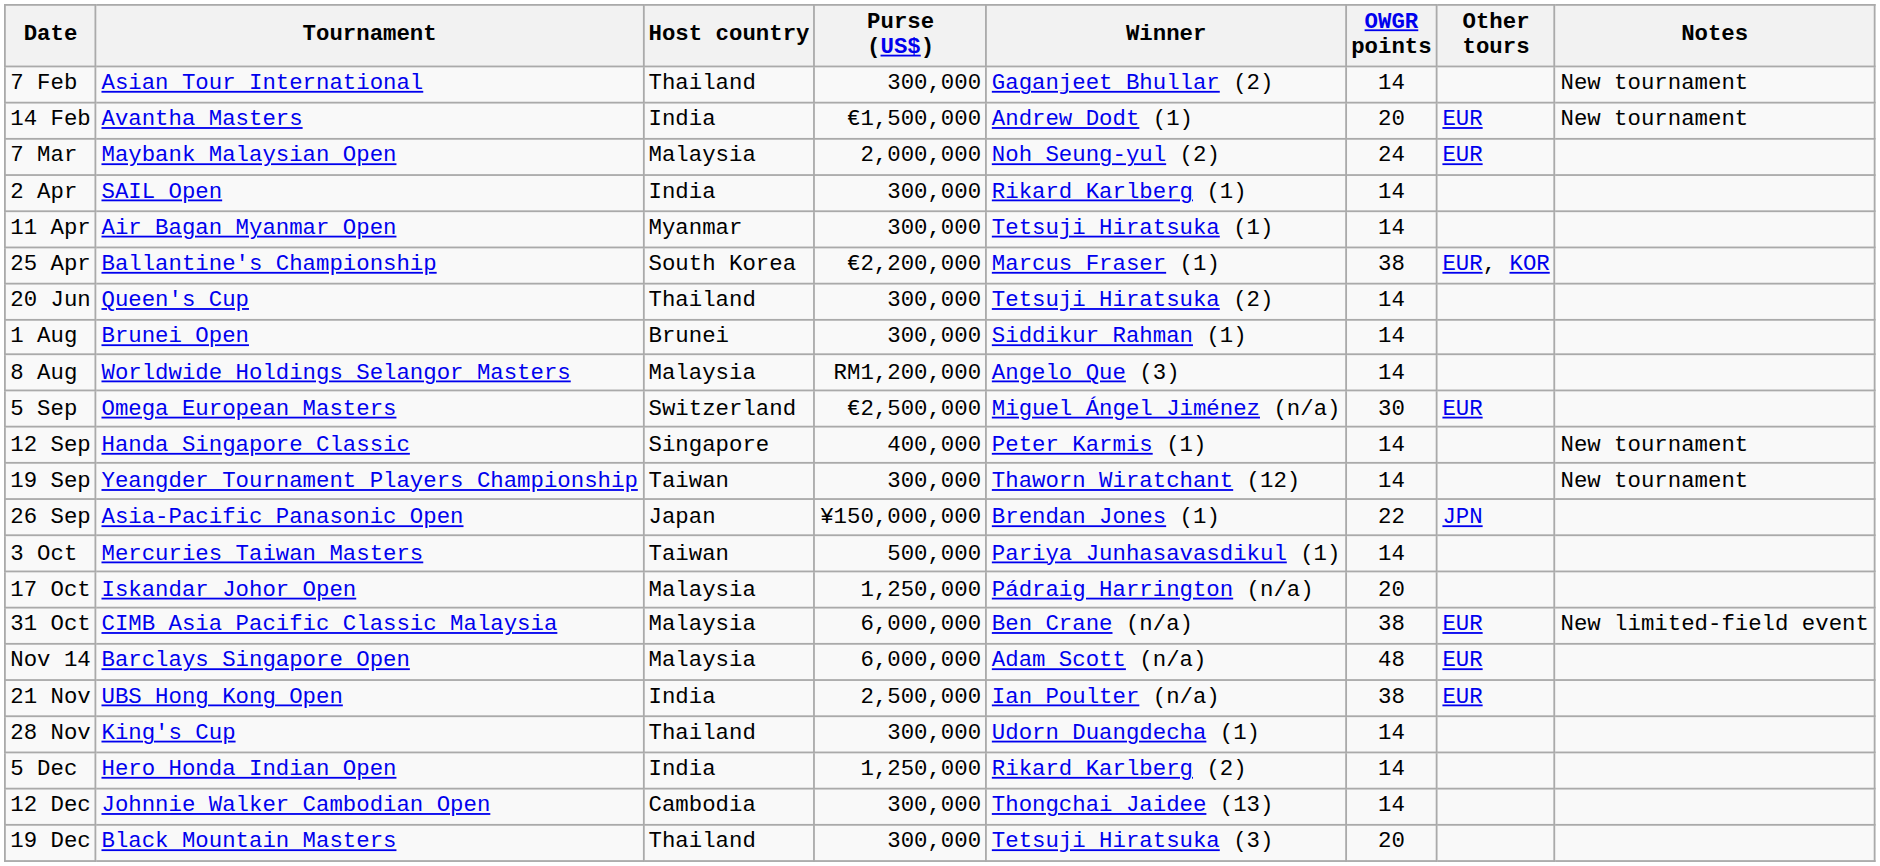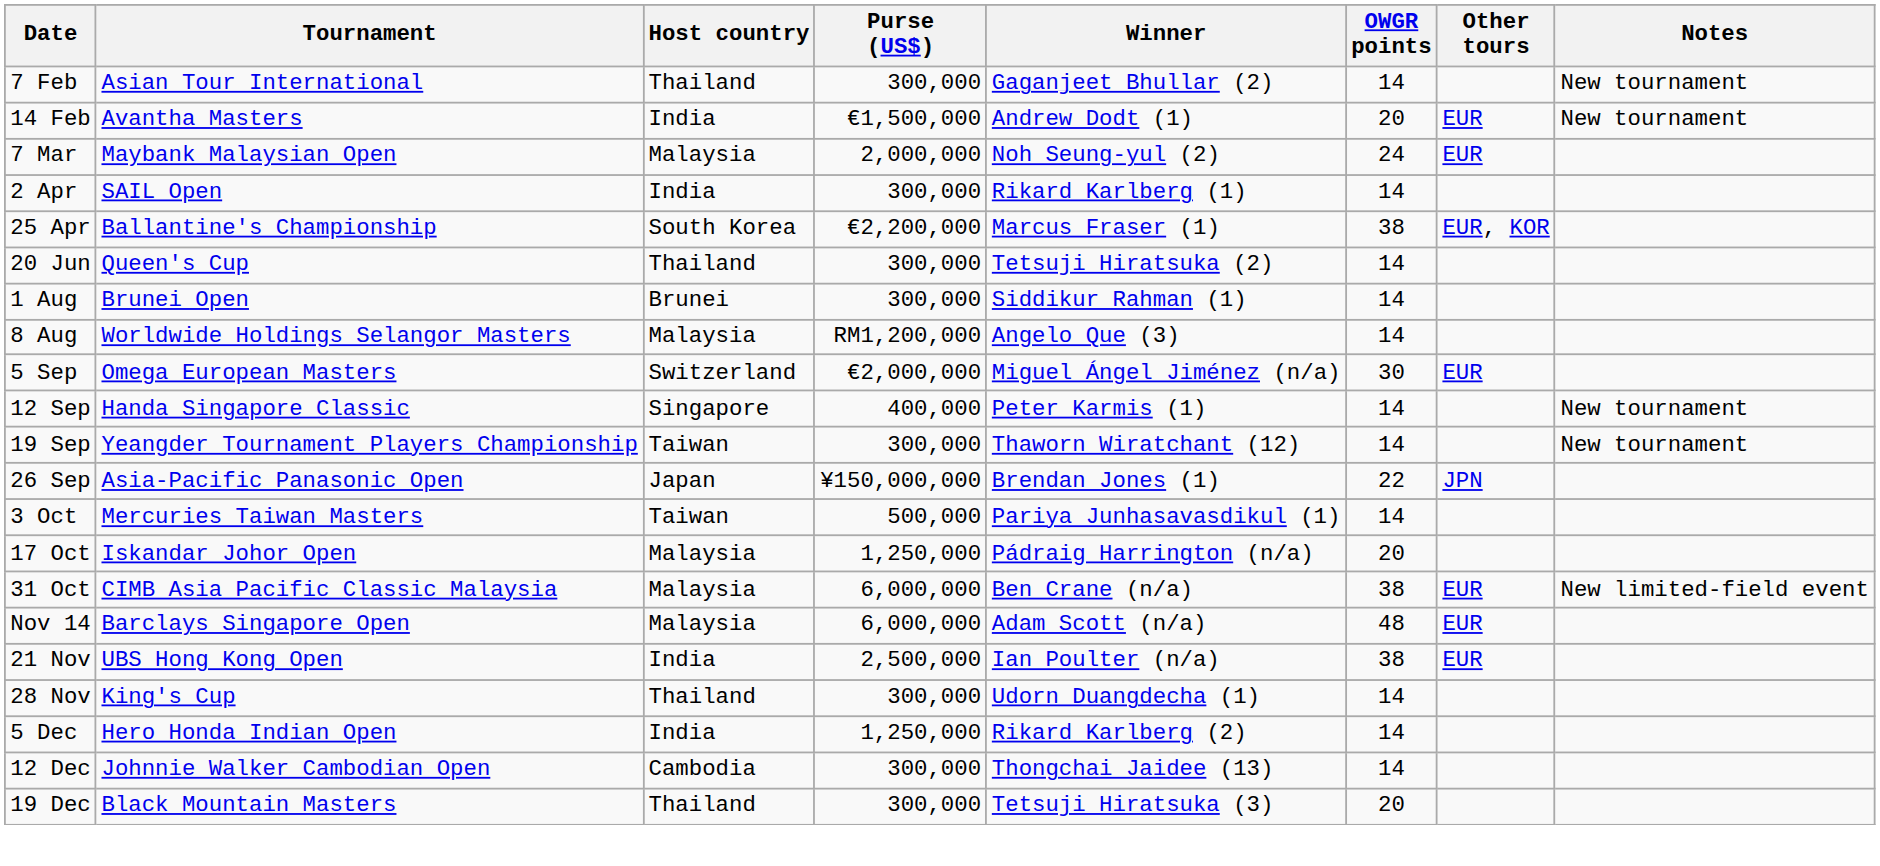- row: 11 Apr | Air Bagan Myanmar Open | Myanmar | 300,000 | Tetsuji Hiratsuka (1) | 14
5 Sep | Purse (US$): €2,500,000 -> €2,000,000
